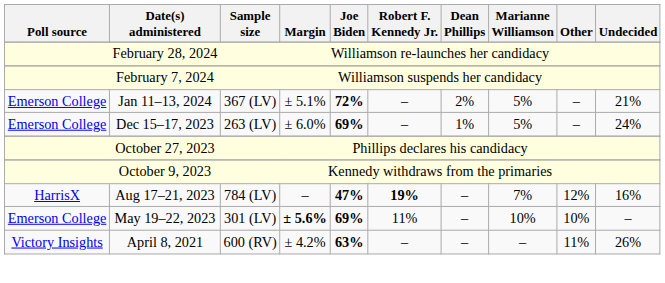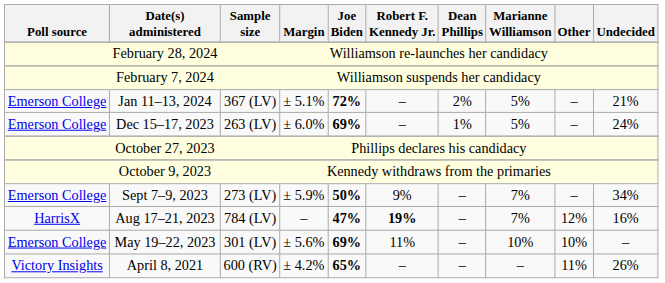+ row: Emerson College | Sept 7–9, 2023 | 273 (LV) | ± 5.9% | 50% | 9% | – | 7% | – | 34%
May 19–22, 2023 | Margin: bold -> normal
April 8, 2021 | Joe Biden: 63% -> 65%
